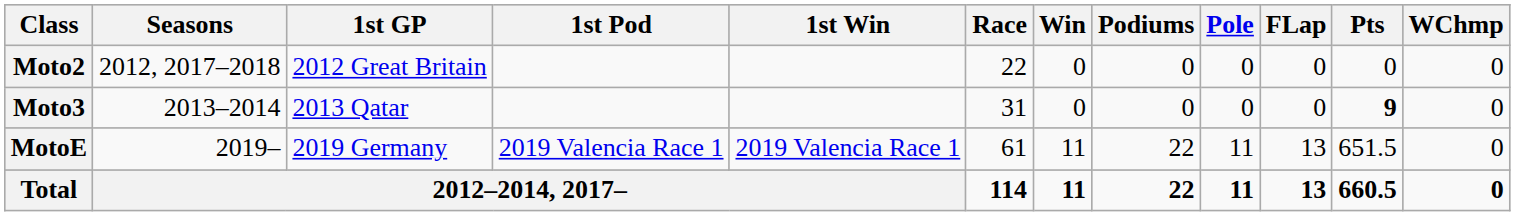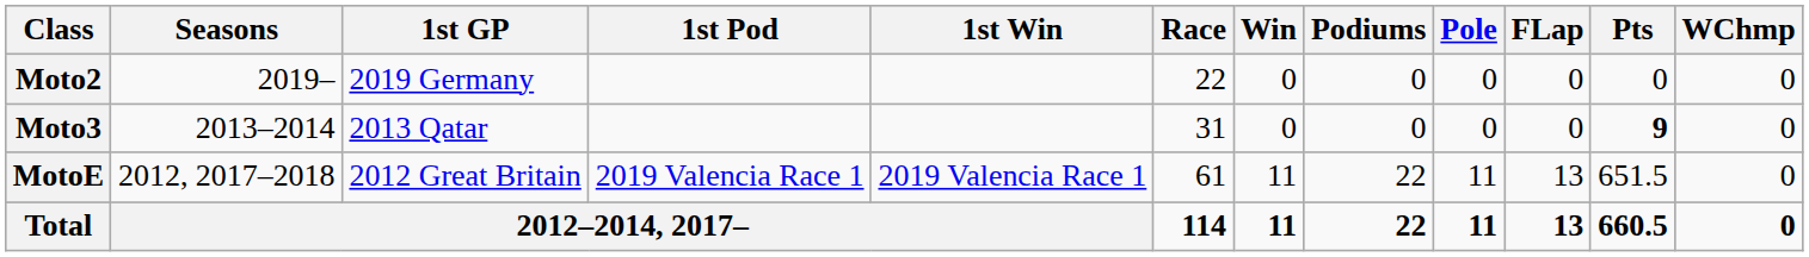Moto2 | Seasons: 2012, 2017–2018 -> 2019–
Moto2 | 1st GP: 2012 Great Britain -> 2019 Germany
MotoE | Seasons: 2019– -> 2012, 2017–2018
MotoE | 1st GP: 2019 Germany -> 2012 Great Britain
